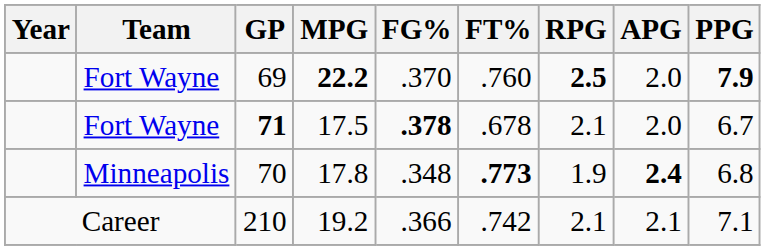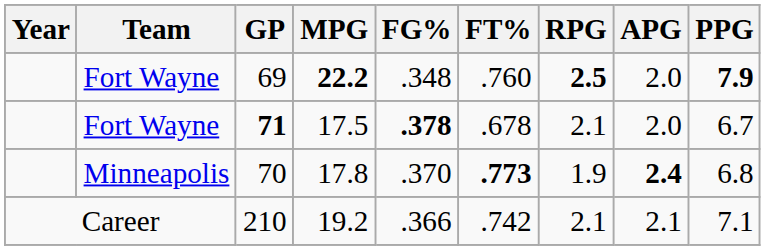69 | FG%: .370 -> .348
70 | FG%: .348 -> .370
